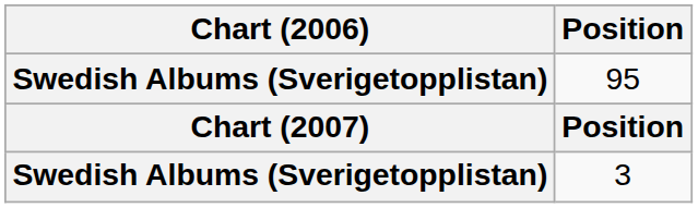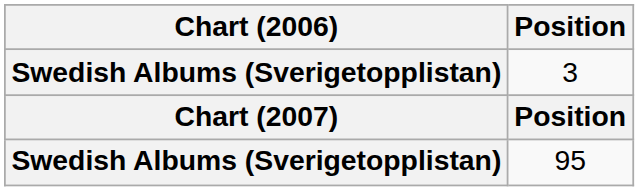rows swapped: 3 <-> 95
